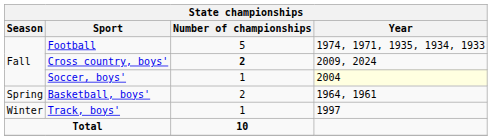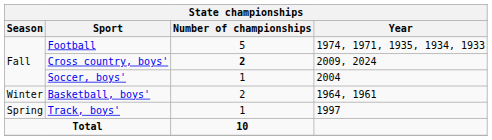Soccer, boys' | Year: lightyellow background -> no background
Basketball, boys' | Season: Spring -> Winter
Track, boys' | Season: Winter -> Spring
